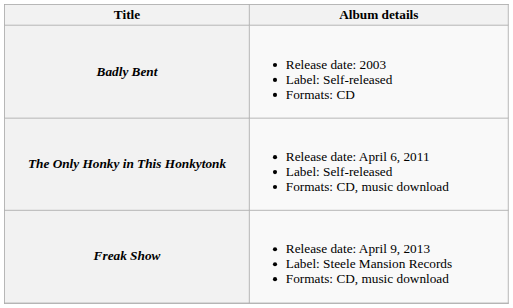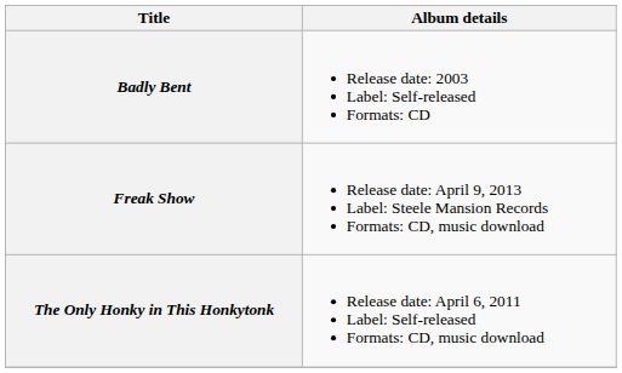rows swapped: The Only Honky in This Honkytonk <-> Freak Show
